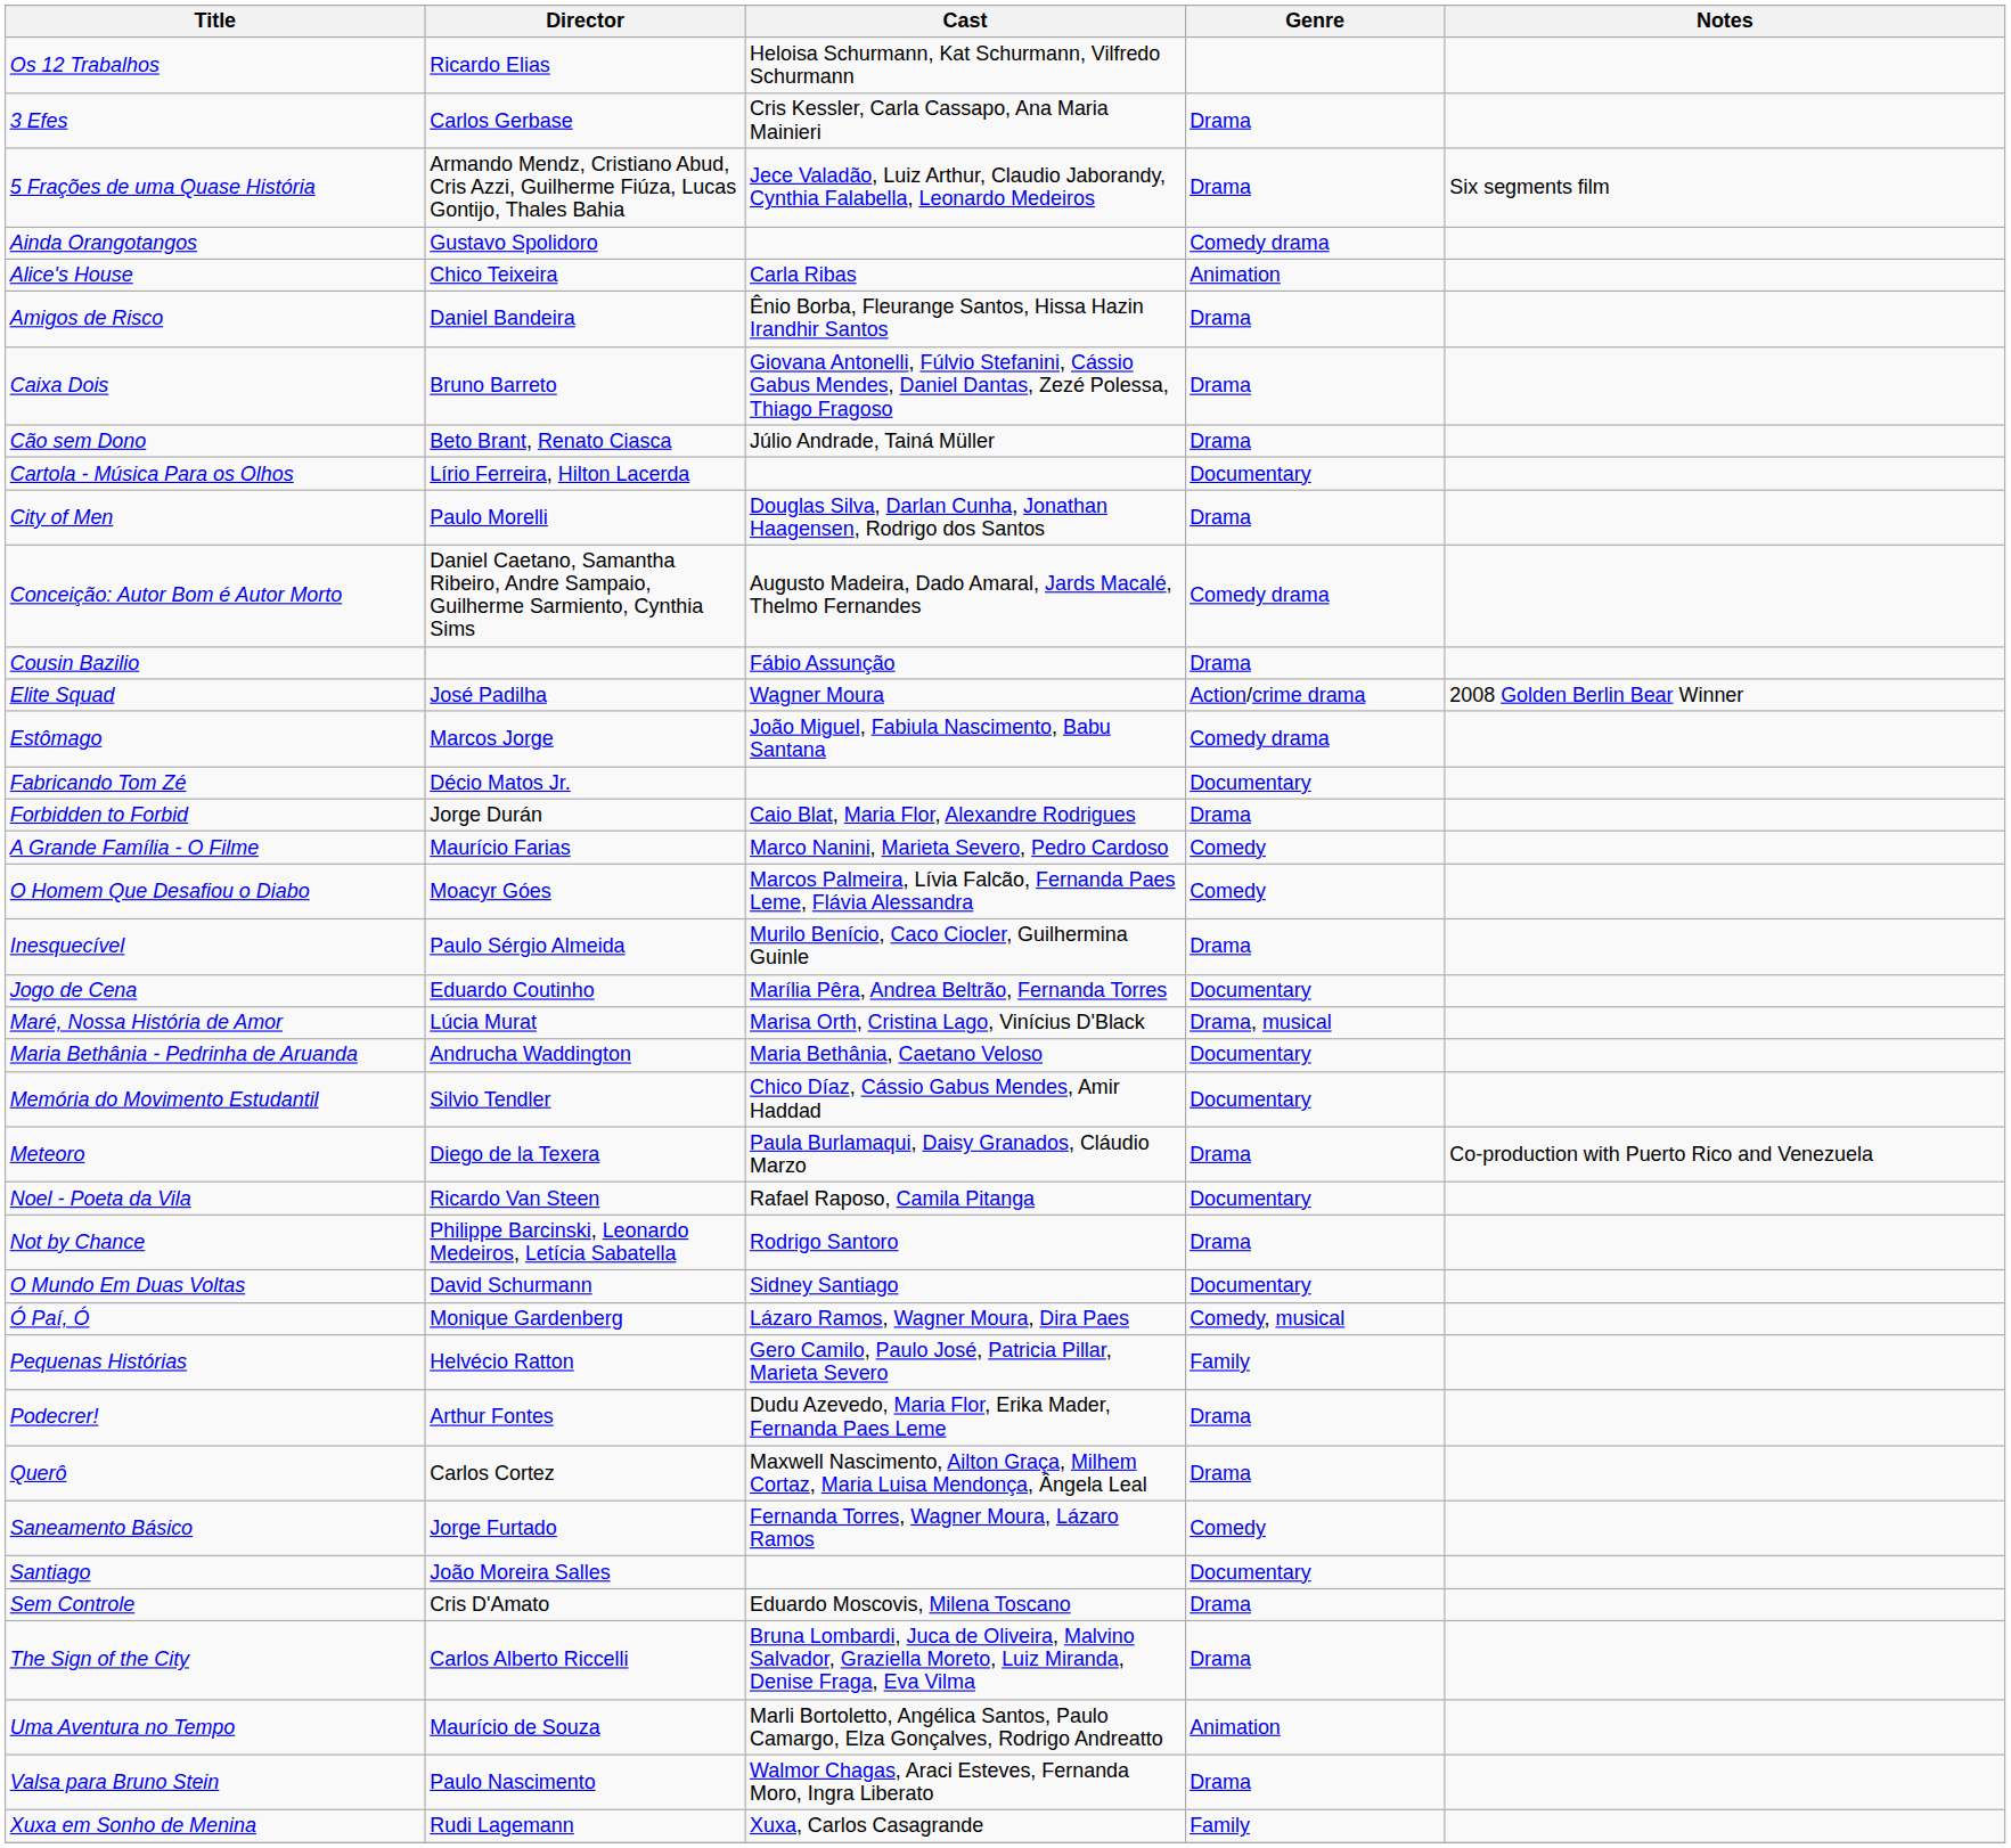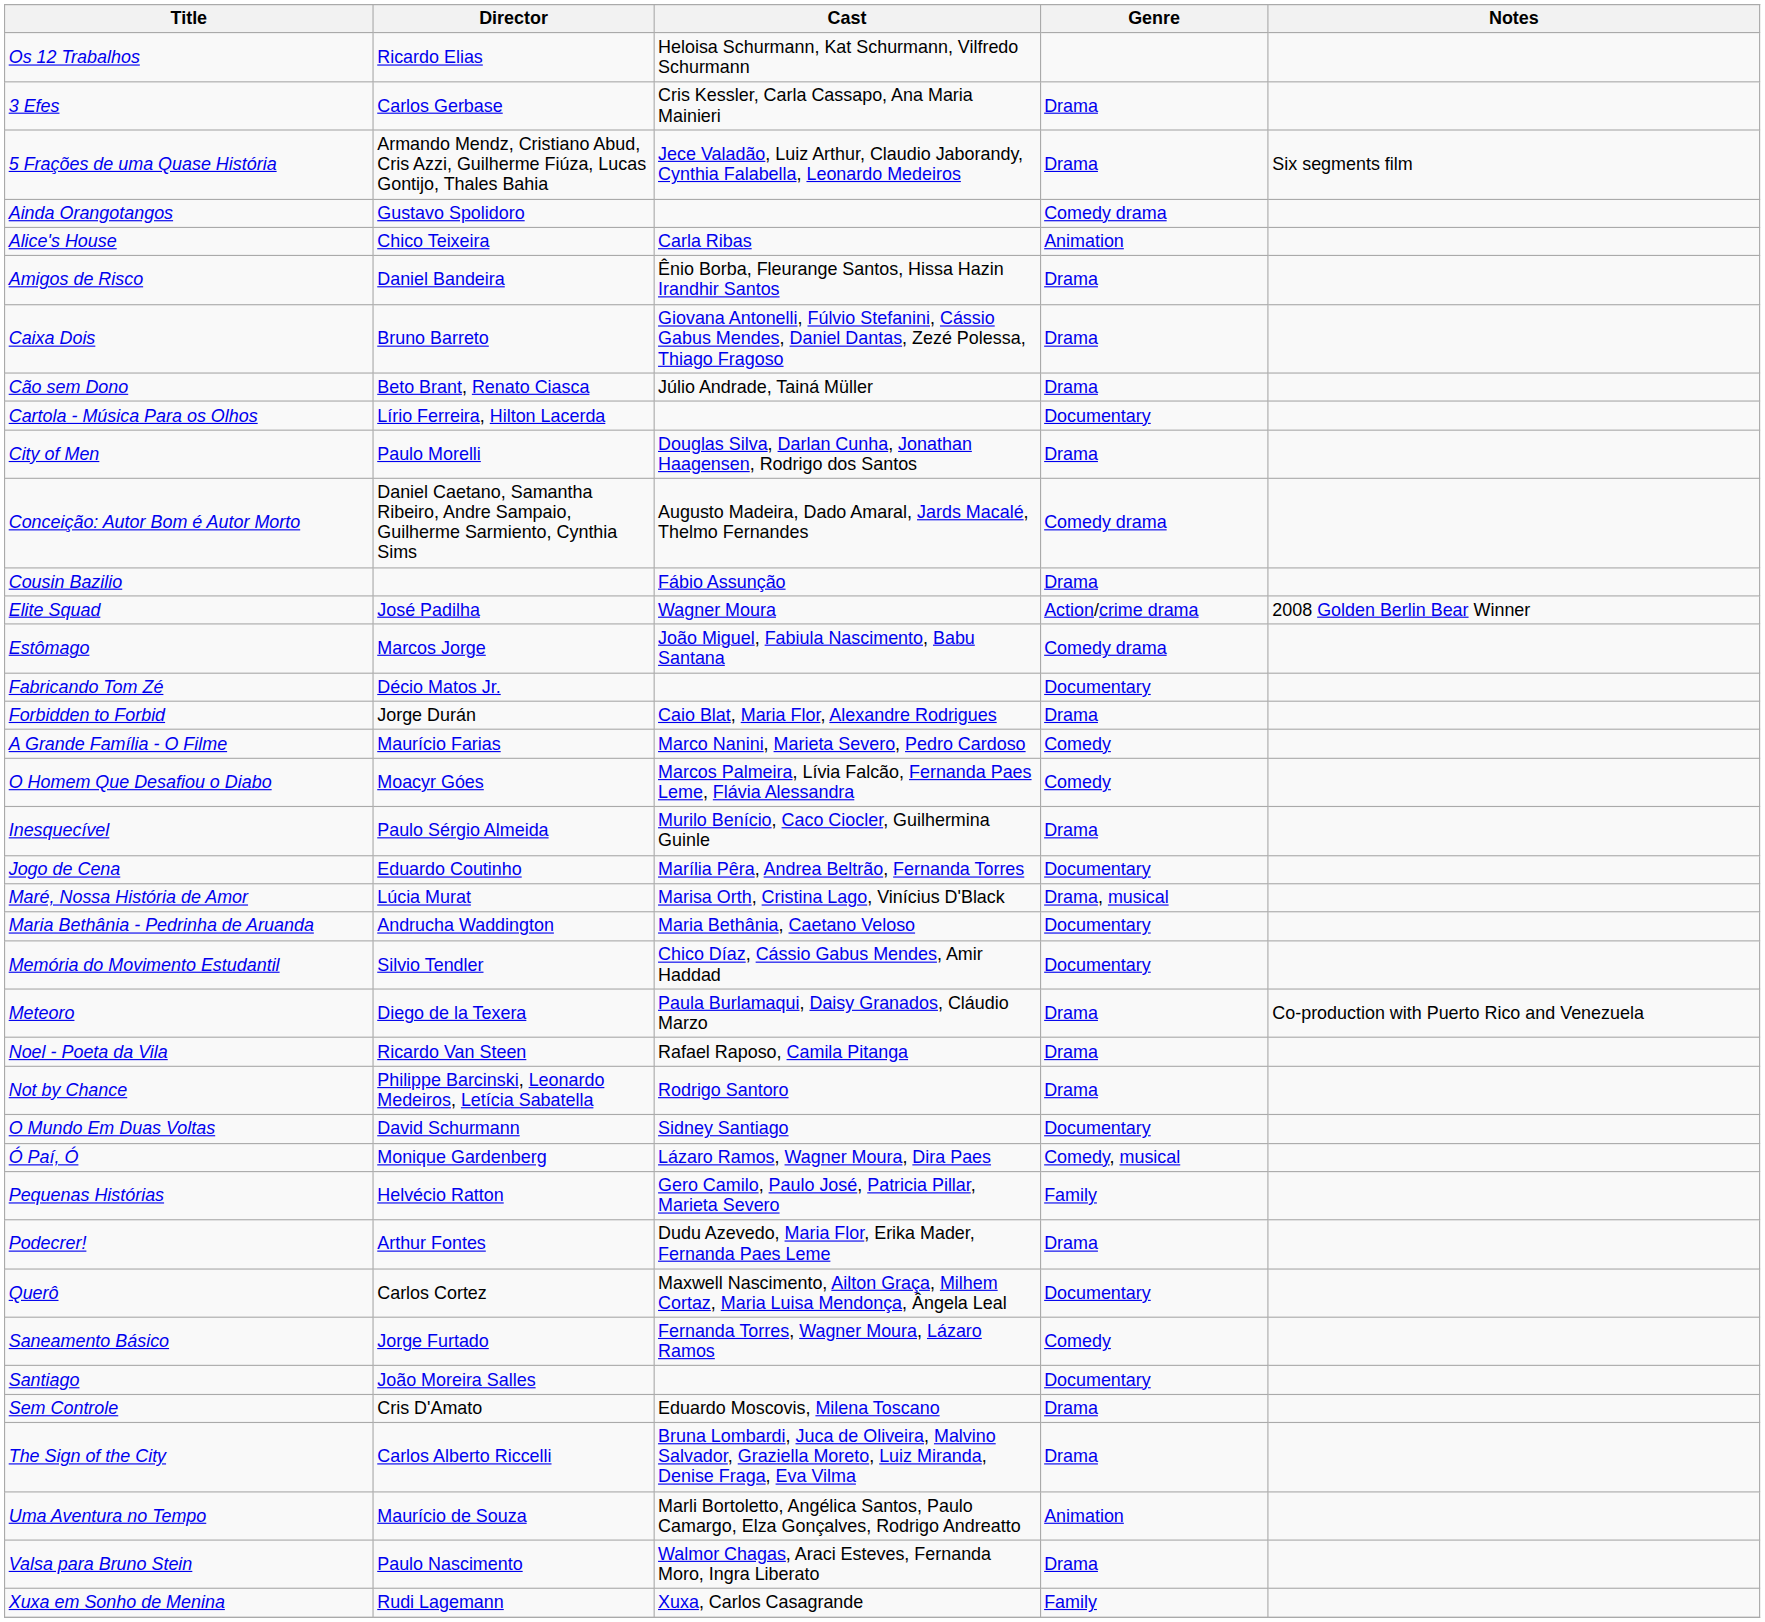Noel - Poeta da Vila | Genre: Documentary -> Drama
Querô | Genre: Drama -> Documentary
